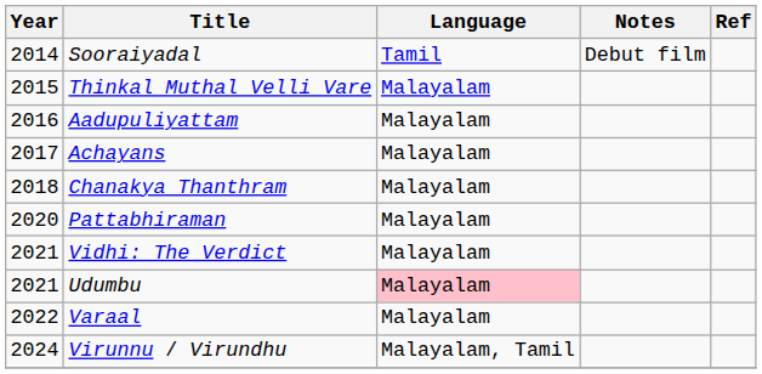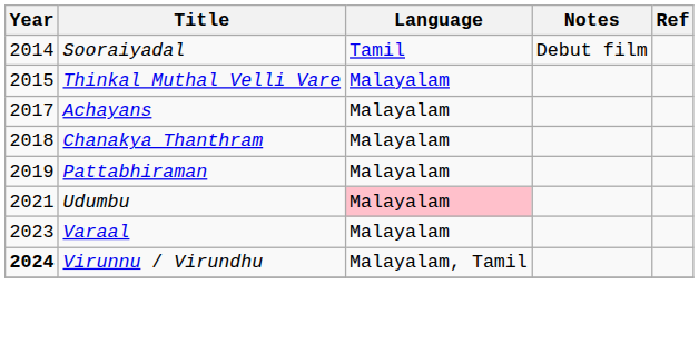- row: 2016 | Aadupuliyattam | Malayalam
Pattabhiraman | Year: 2020 -> 2019
- row: 2021 | Vidhi: The Verdict | Malayalam
Varaal | Year: 2022 -> 2023
Virunnu / Virundhu | Year: normal -> bold
